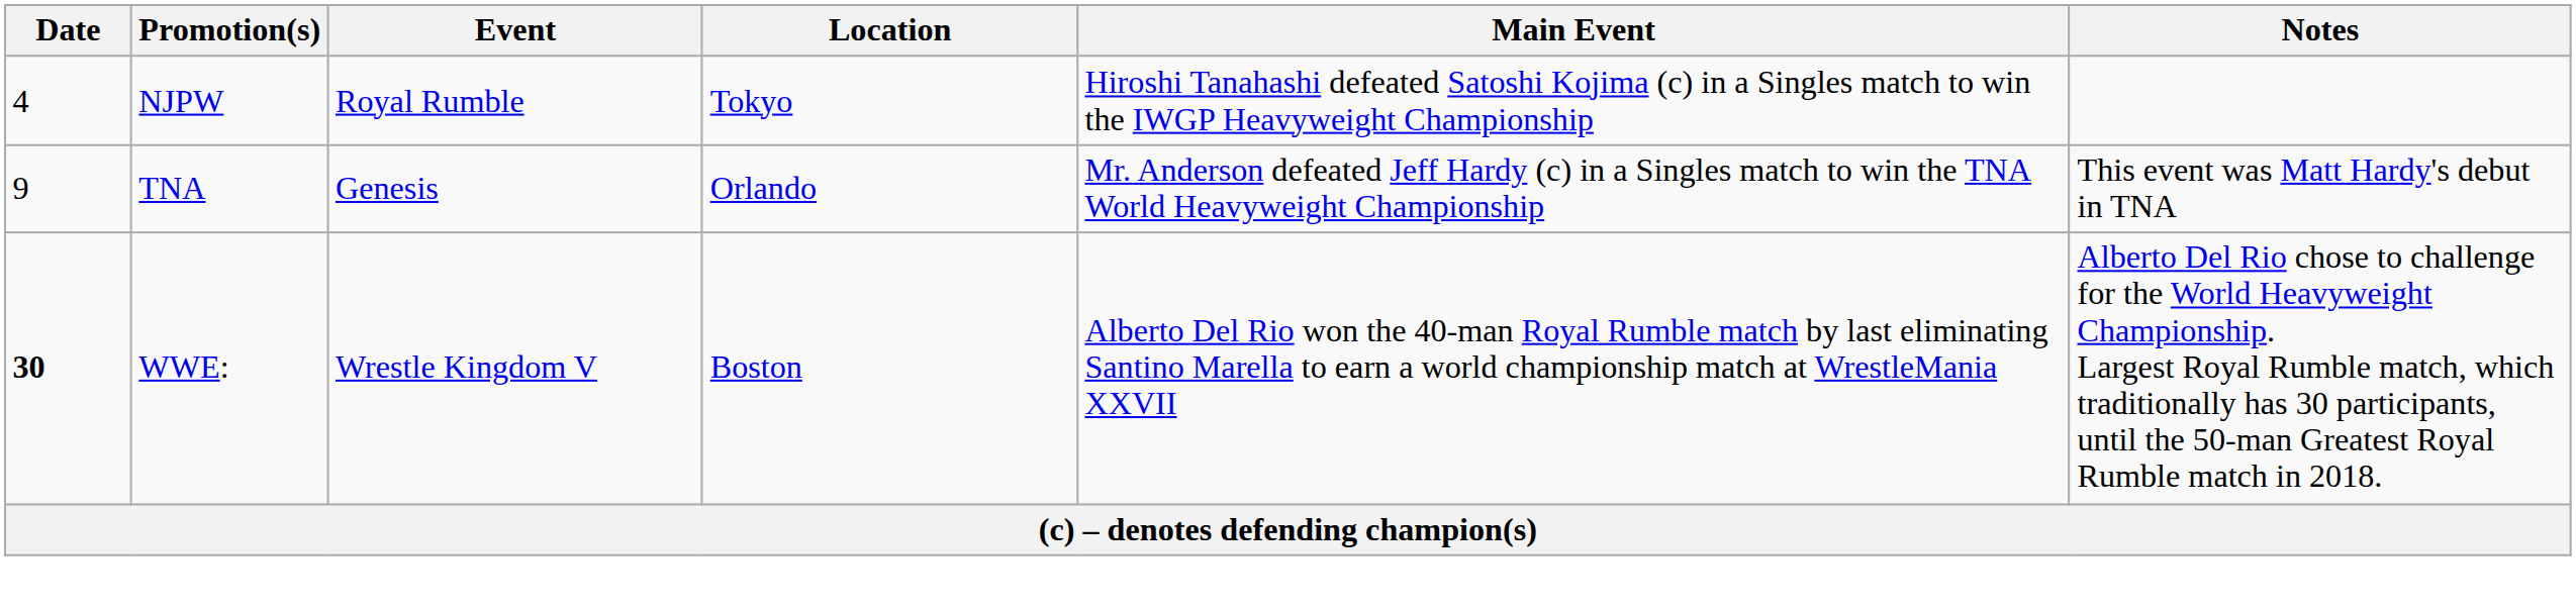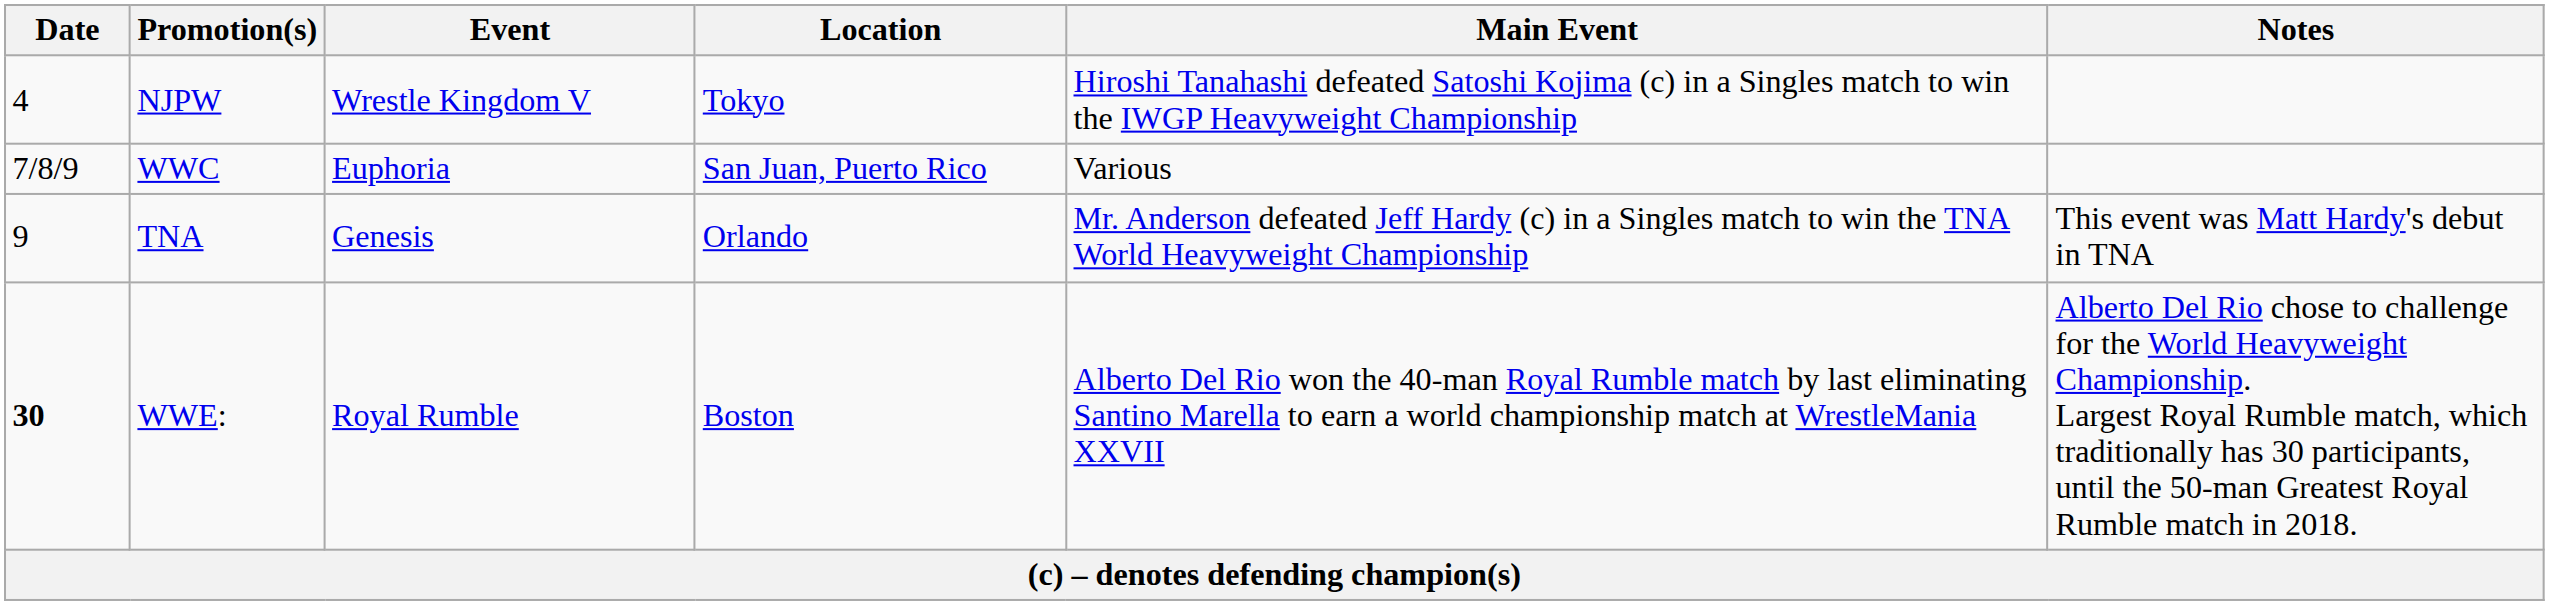NJPW | Event: Royal Rumble -> Wrestle Kingdom V
+ row: 7/8/9 | WWC | Euphoria | San Juan, Puerto Rico | Various
WWE: | Event: Wrestle Kingdom V -> Royal Rumble
